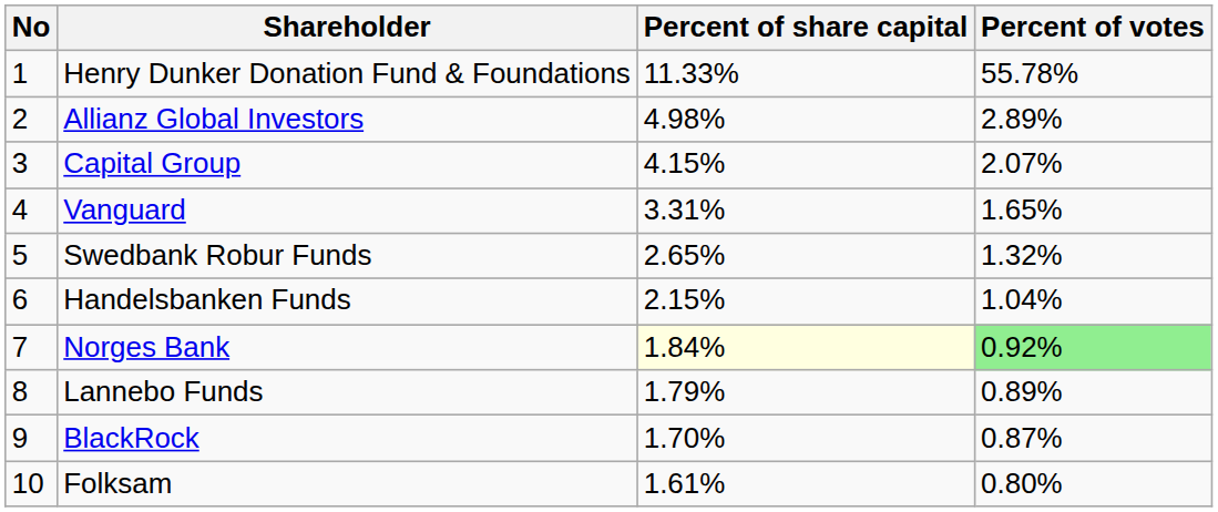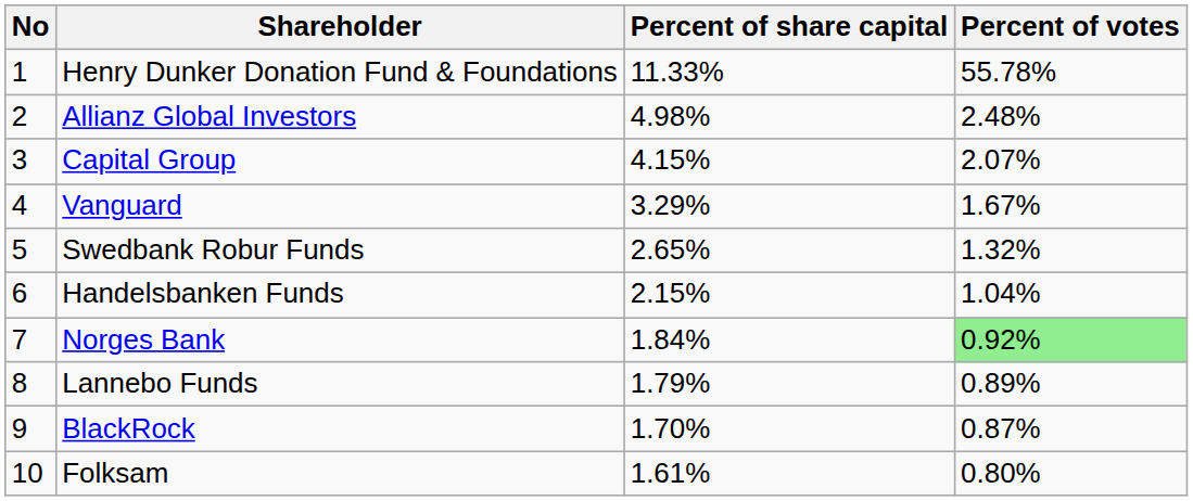Allianz Global Investors | Percent of votes: 2.89% -> 2.48%
Vanguard | Percent of share capital: 3.31% -> 3.29%
Vanguard | Percent of votes: 1.65% -> 1.67%
Norges Bank | Percent of share capital: lightyellow background -> no background
